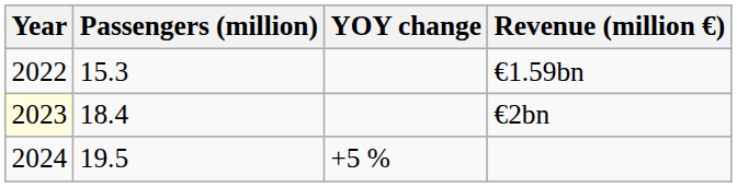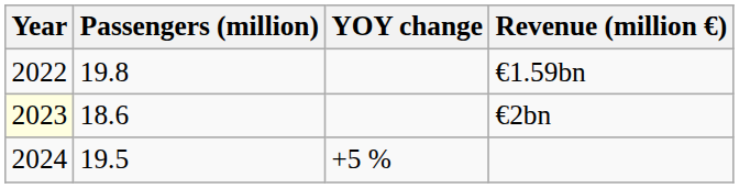€1.59bn | Passengers (million): 15.3 -> 19.8
€2bn | Passengers (million): 18.4 -> 18.6
